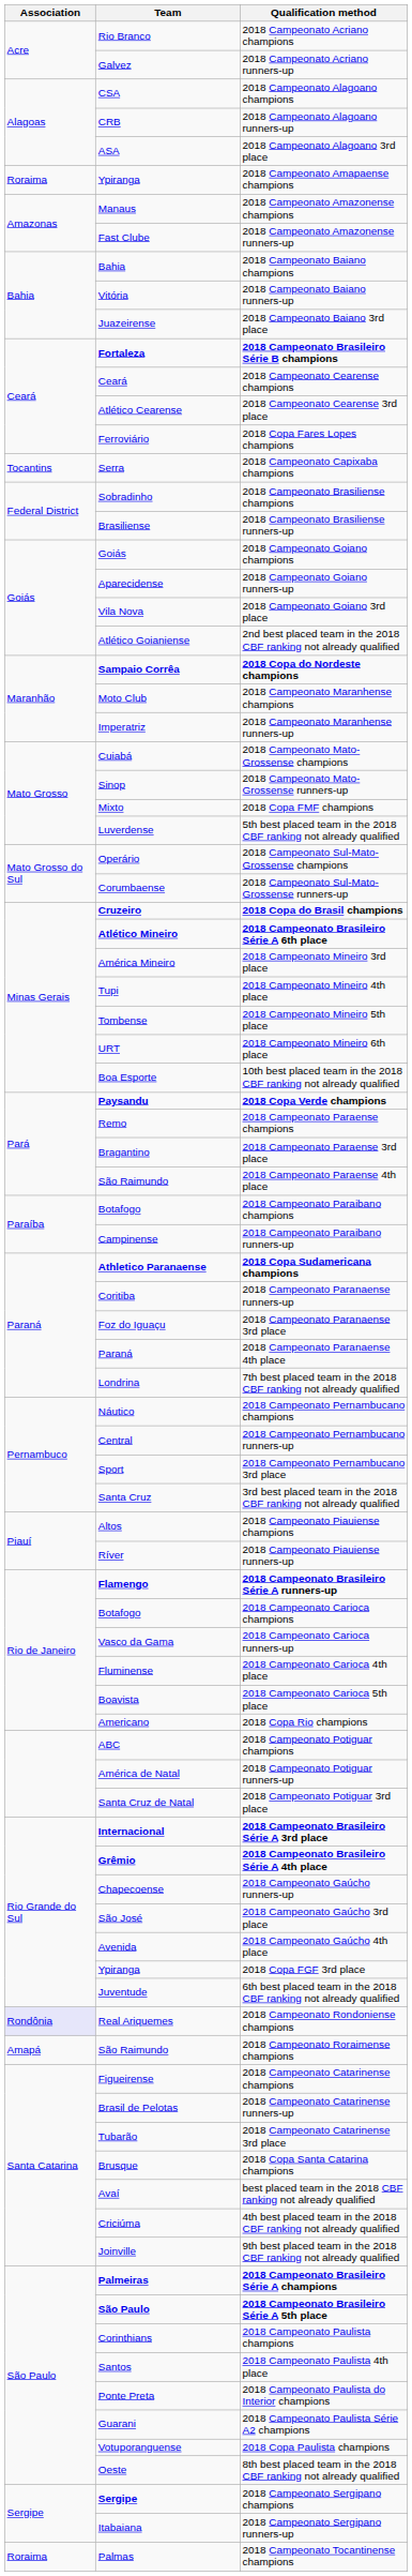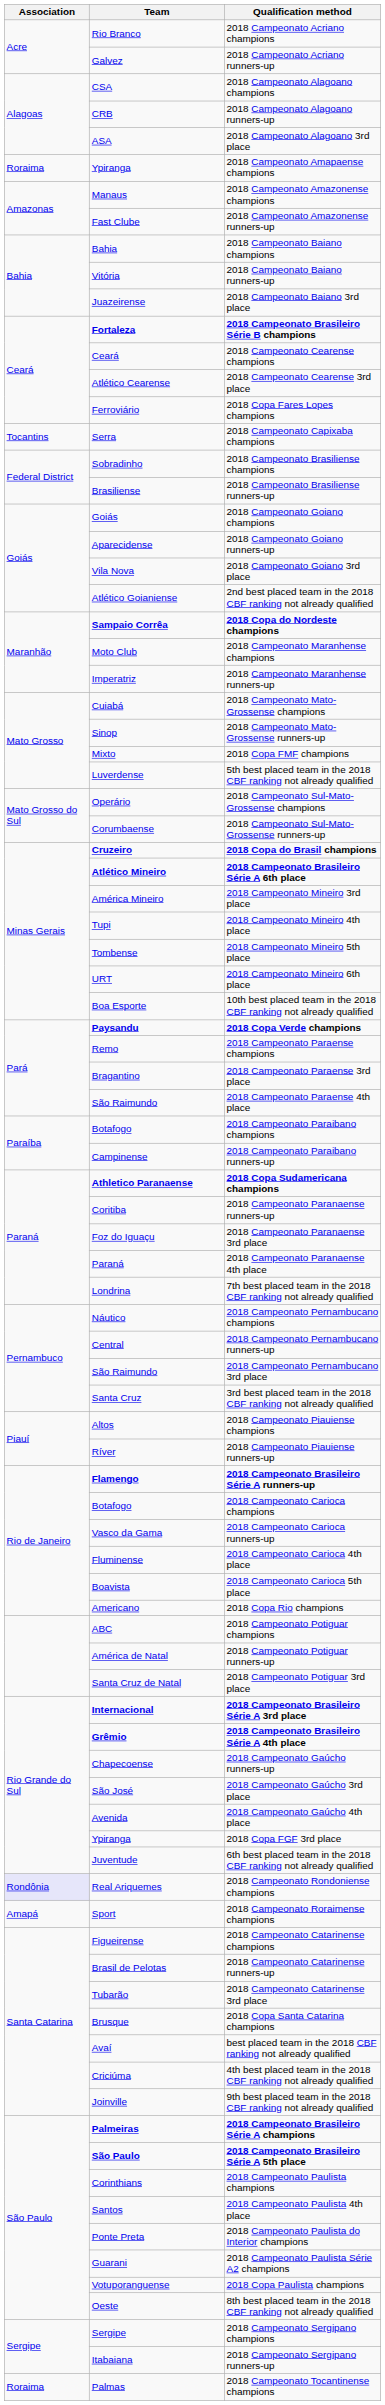2018 Campeonato Pernambucano 3rd place | Team: Sport -> São Raimundo
2018 Campeonato Roraimense champions | Team: São Raimundo -> Sport
2018 Campeonato Sergipano champions | Team: bold -> normal
